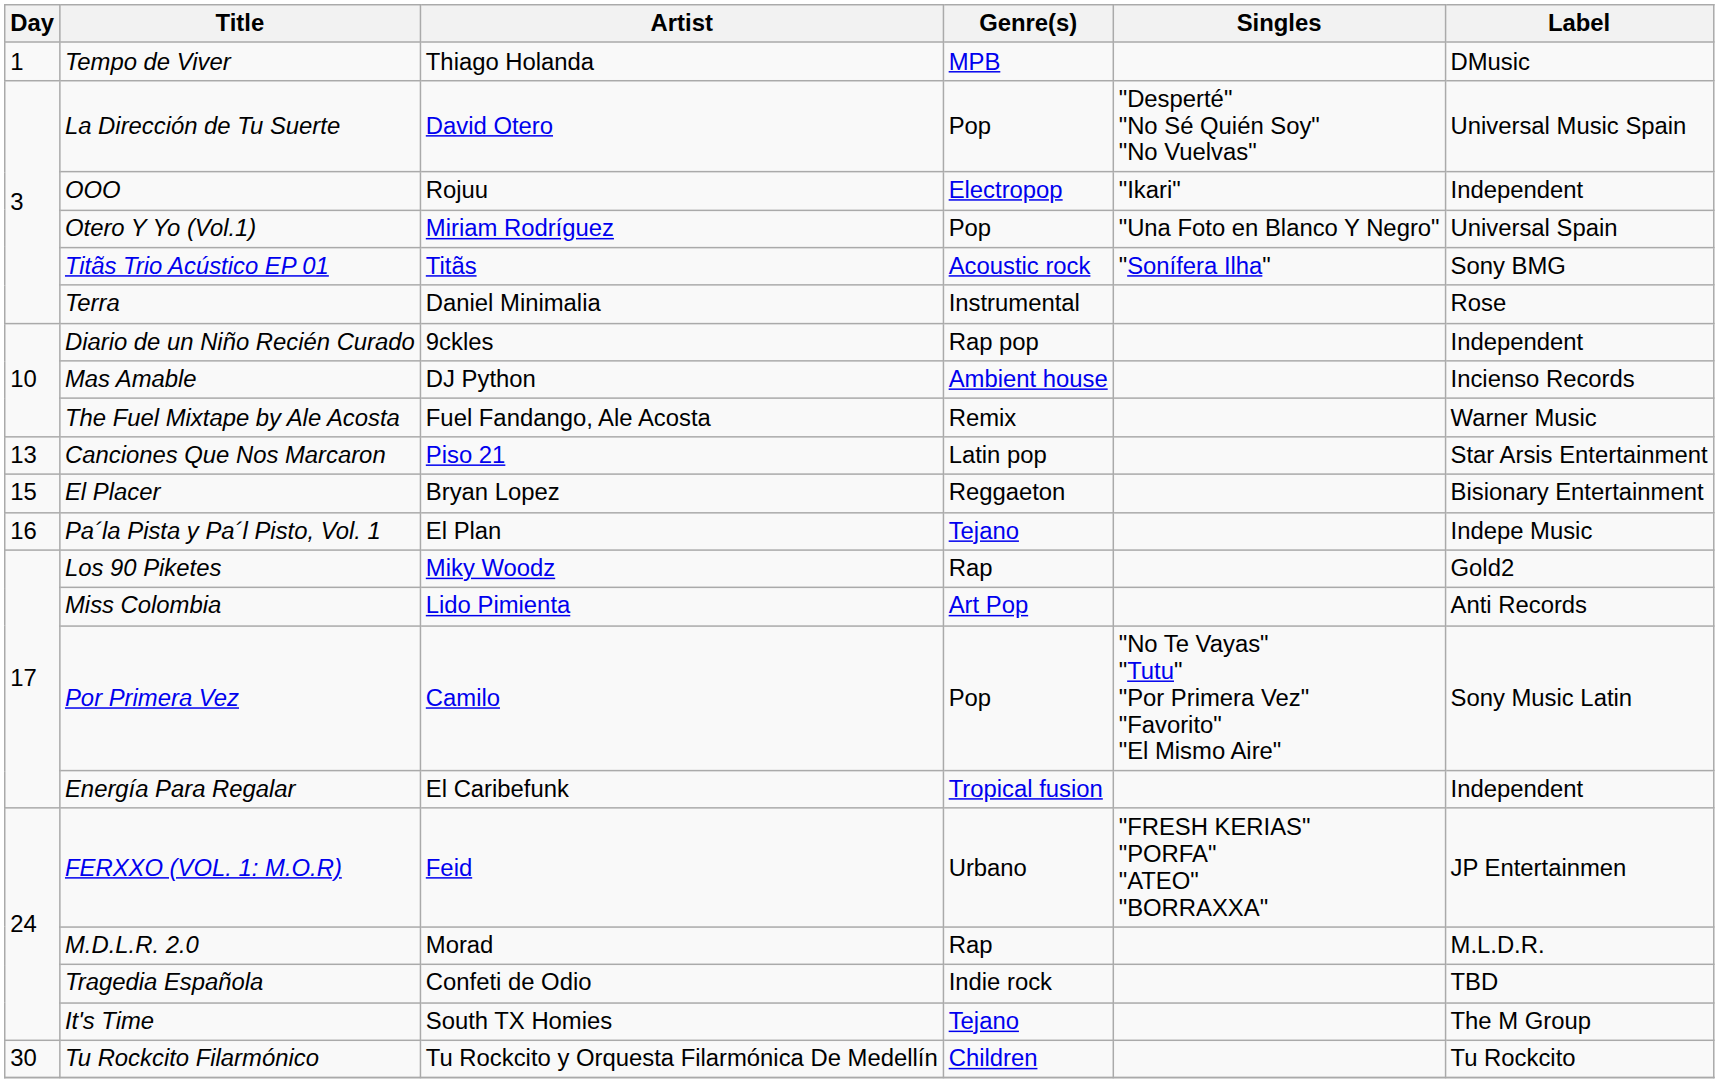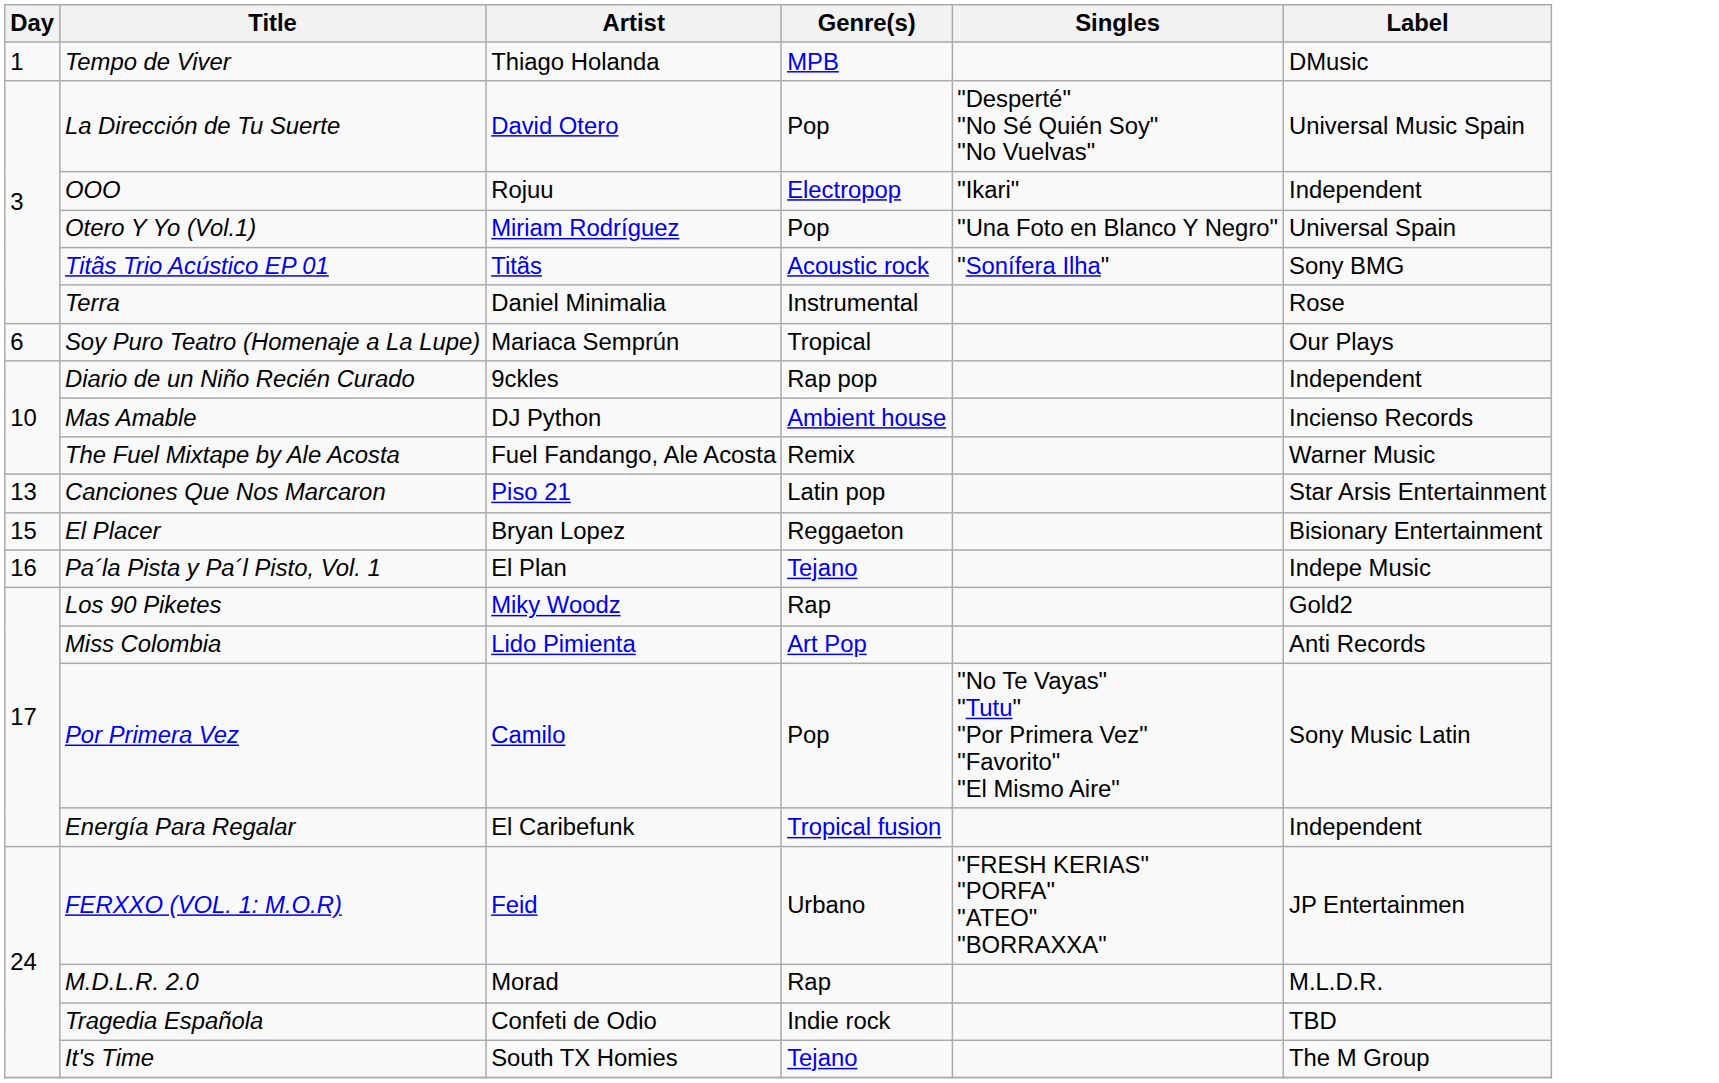+ row: 6 | Soy Puro Teatro (Homenaje a La Lupe) | Mariaca Semprún | Tropical | Our Plays
- row: 30 | Tu Rockcito Filarmónico | Tu Rockcito y Orquesta Filarmónica De Medellín | Children | Tu Rockcito
